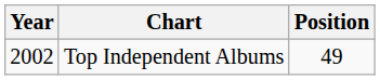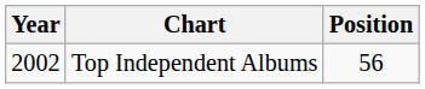Top Independent Albums | Position: 49 -> 56
